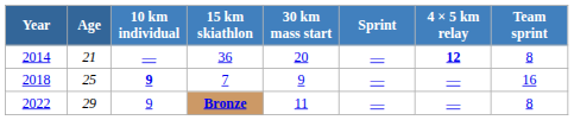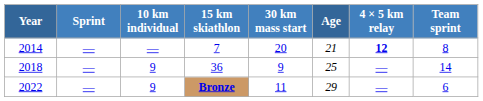columns swapped: Age <-> Sprint
2014 | 15 km skiathlon: 36 -> 7
2018 | 10 km individual: bold -> normal
2018 | 15 km skiathlon: 7 -> 36
2018 | Team sprint: 16 -> 14
2022 | Team sprint: 8 -> 6
